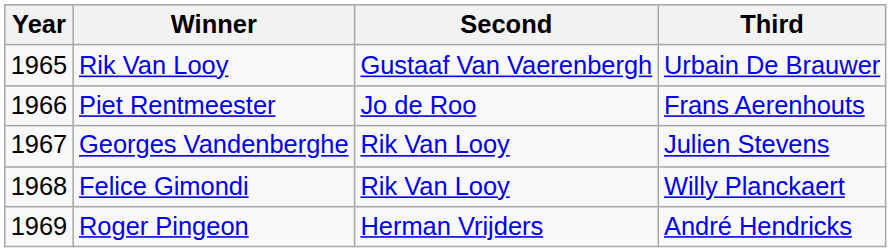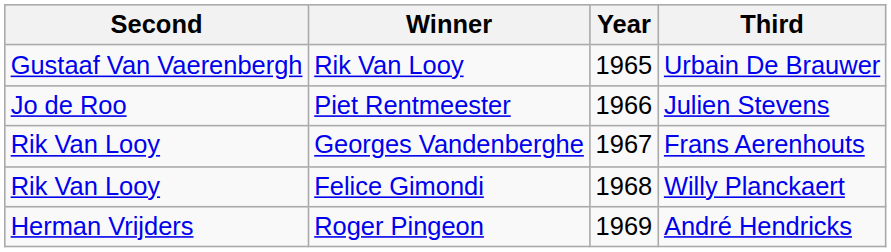columns swapped: Year <-> Second
Piet Rentmeester | Third: Frans Aerenhouts -> Julien Stevens
Georges Vandenberghe | Third: Julien Stevens -> Frans Aerenhouts
